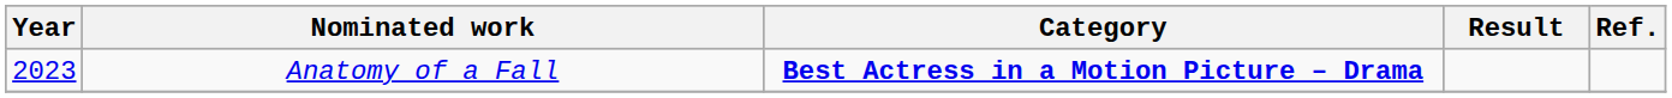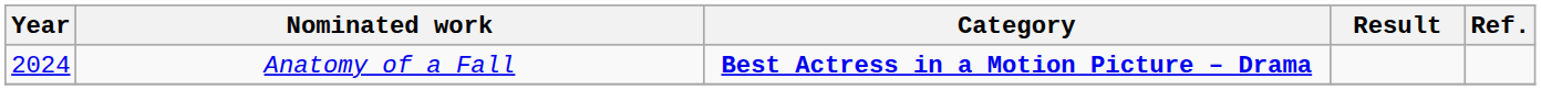Anatomy of a Fall | Year: 2023 -> 2024
